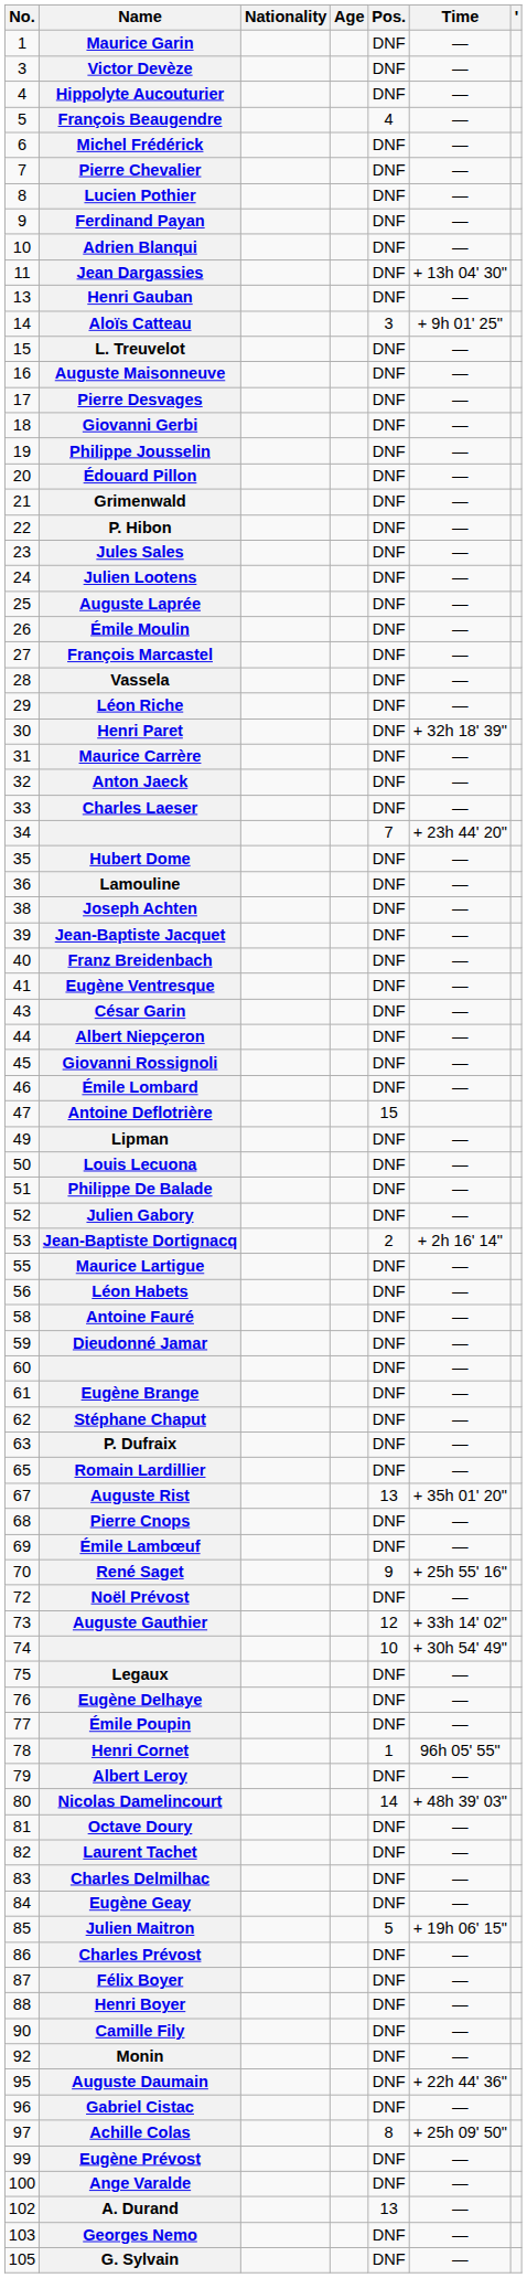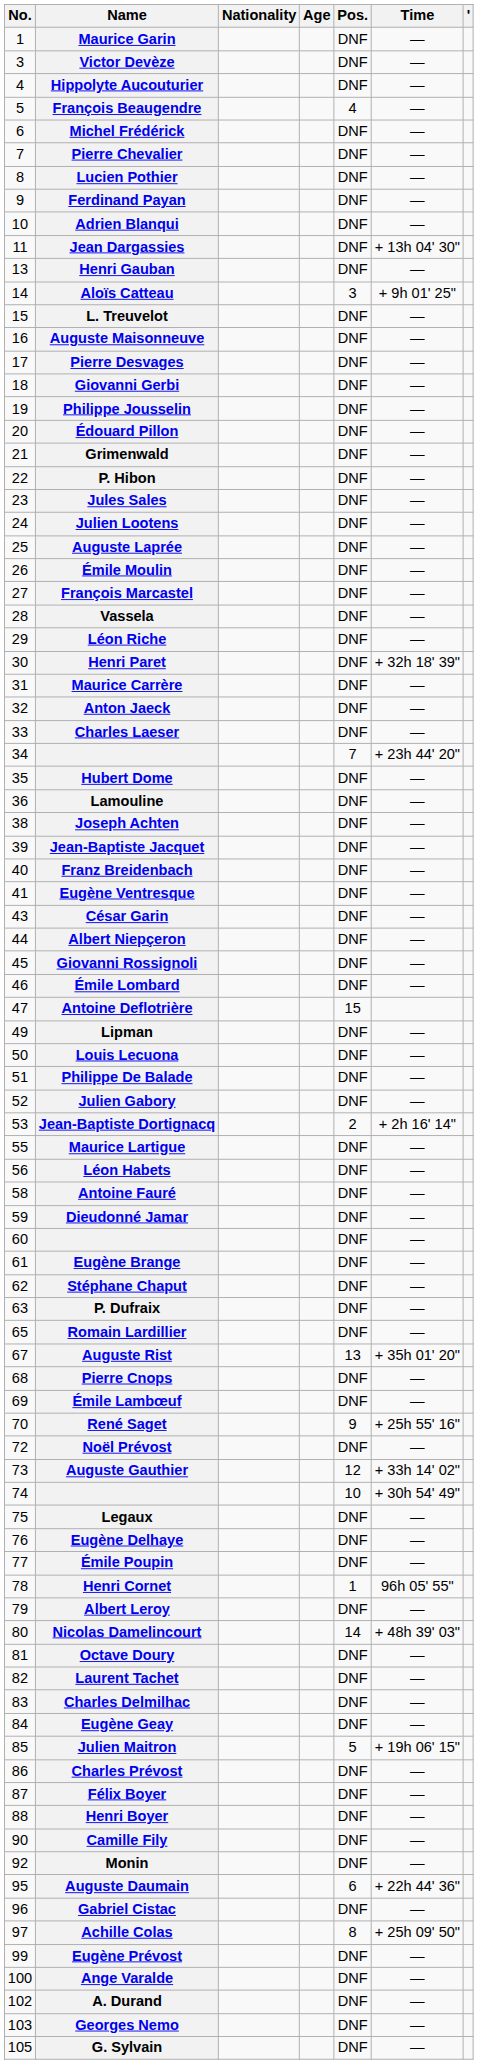Auguste Daumain | Pos.: DNF -> 6
A. Durand | Pos.: 13 -> DNF
